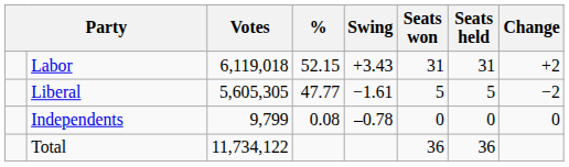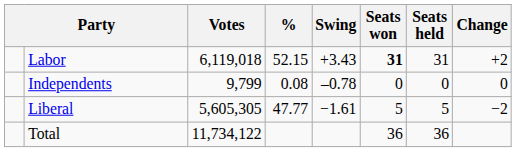Labor | Seats won: normal -> bold
rows swapped: Liberal <-> Independents
